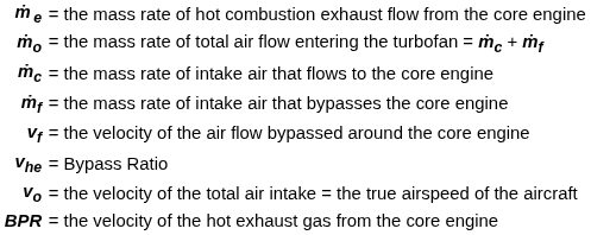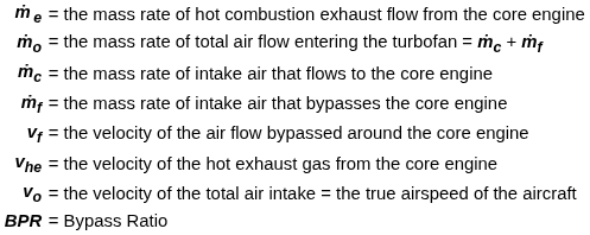vhe | column 2: = Bypass Ratio -> = the velocity of the hot exhaust gas from the core engine
BPR | column 2: = the velocity of the hot exhaust gas from the core engine -> = Bypass Ratio
